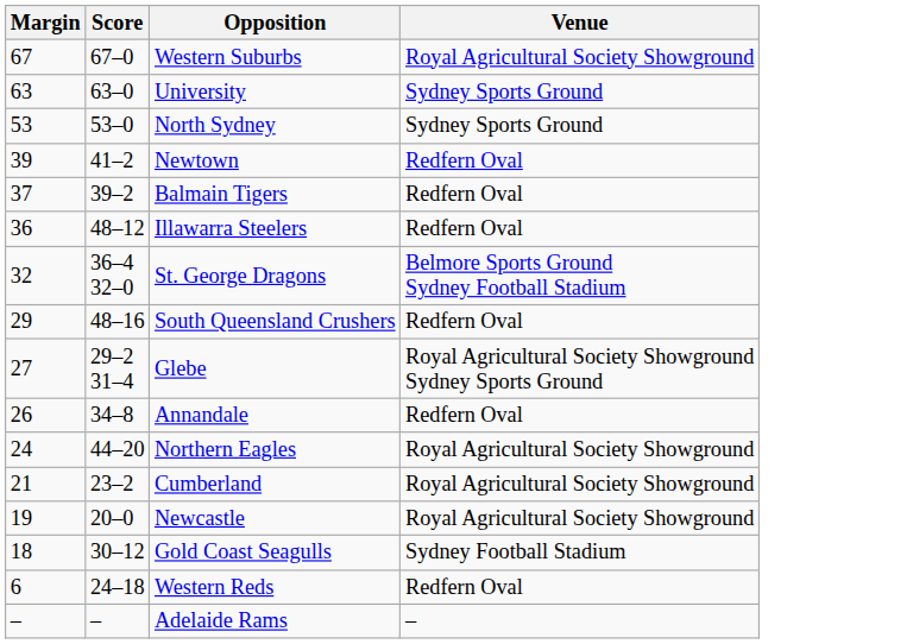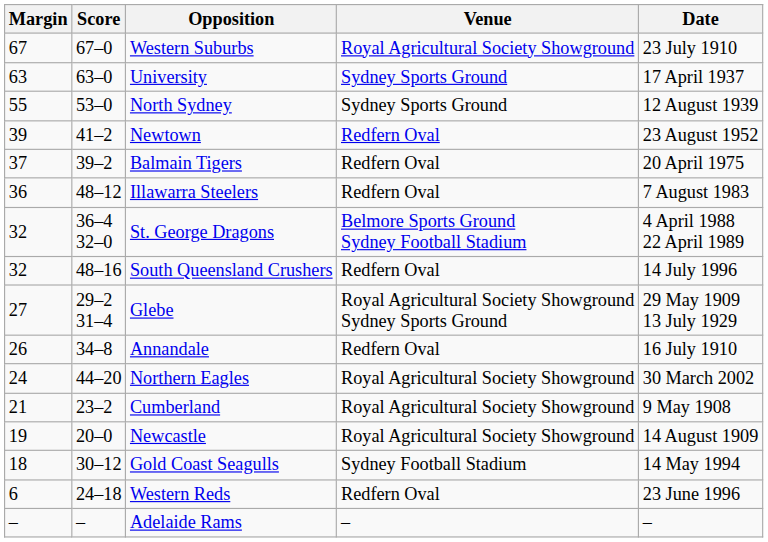+ column: Date | 23 July 1910 | 17 April 1937 | 12 August 1939 | 23 August 1952 | 20 April 1975 | 7 August 1983 | 4 April 1988 22 April 1989 | 14 July 1996 | 29 May 1909 13 July 1929 | 16 July 1910 | 30 March 2002 | 9 May 1908 | 14 August 1909 | 14 May 1994 | 23 June 1996 | –
North Sydney | Margin: 53 -> 55
South Queensland Crushers | Margin: 29 -> 32
